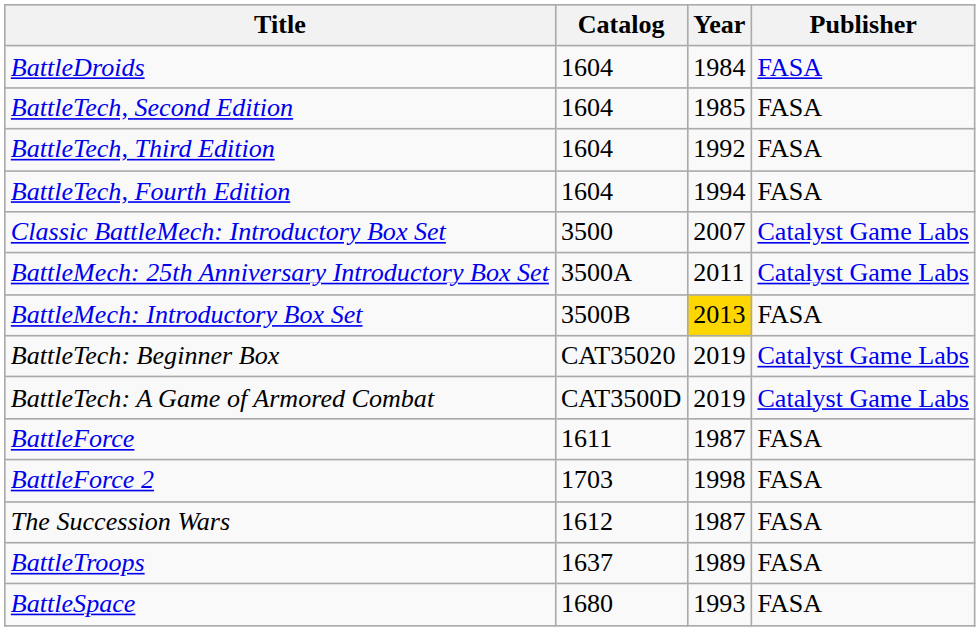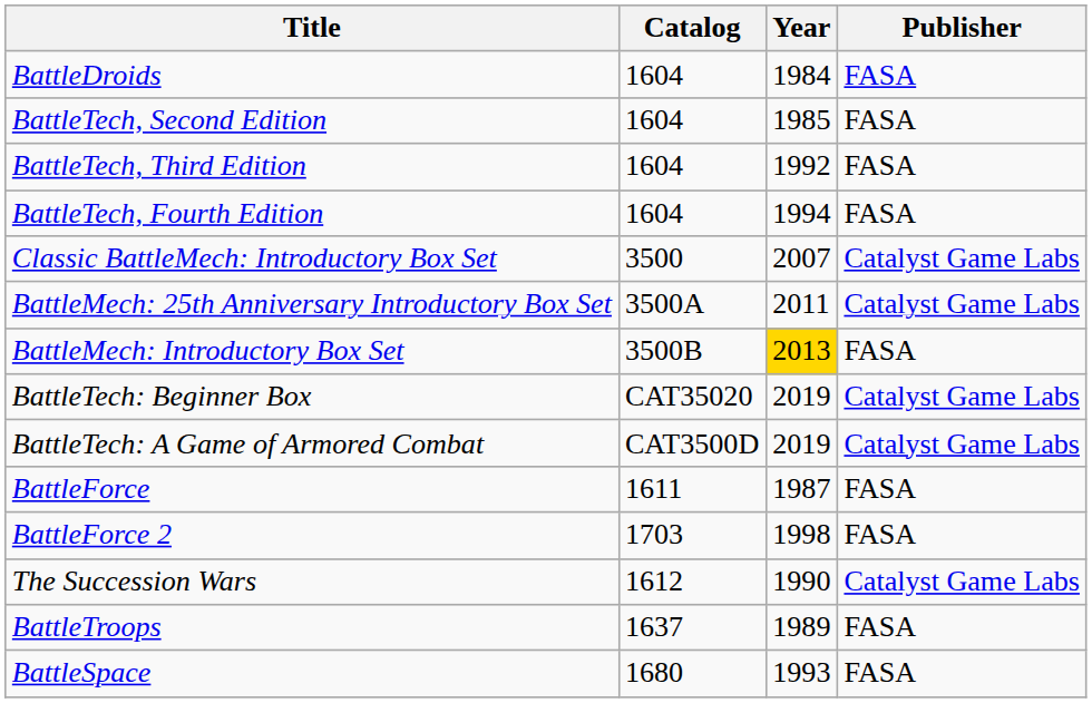The Succession Wars | Year: 1987 -> 1990
The Succession Wars | Publisher: FASA -> Catalyst Game Labs
